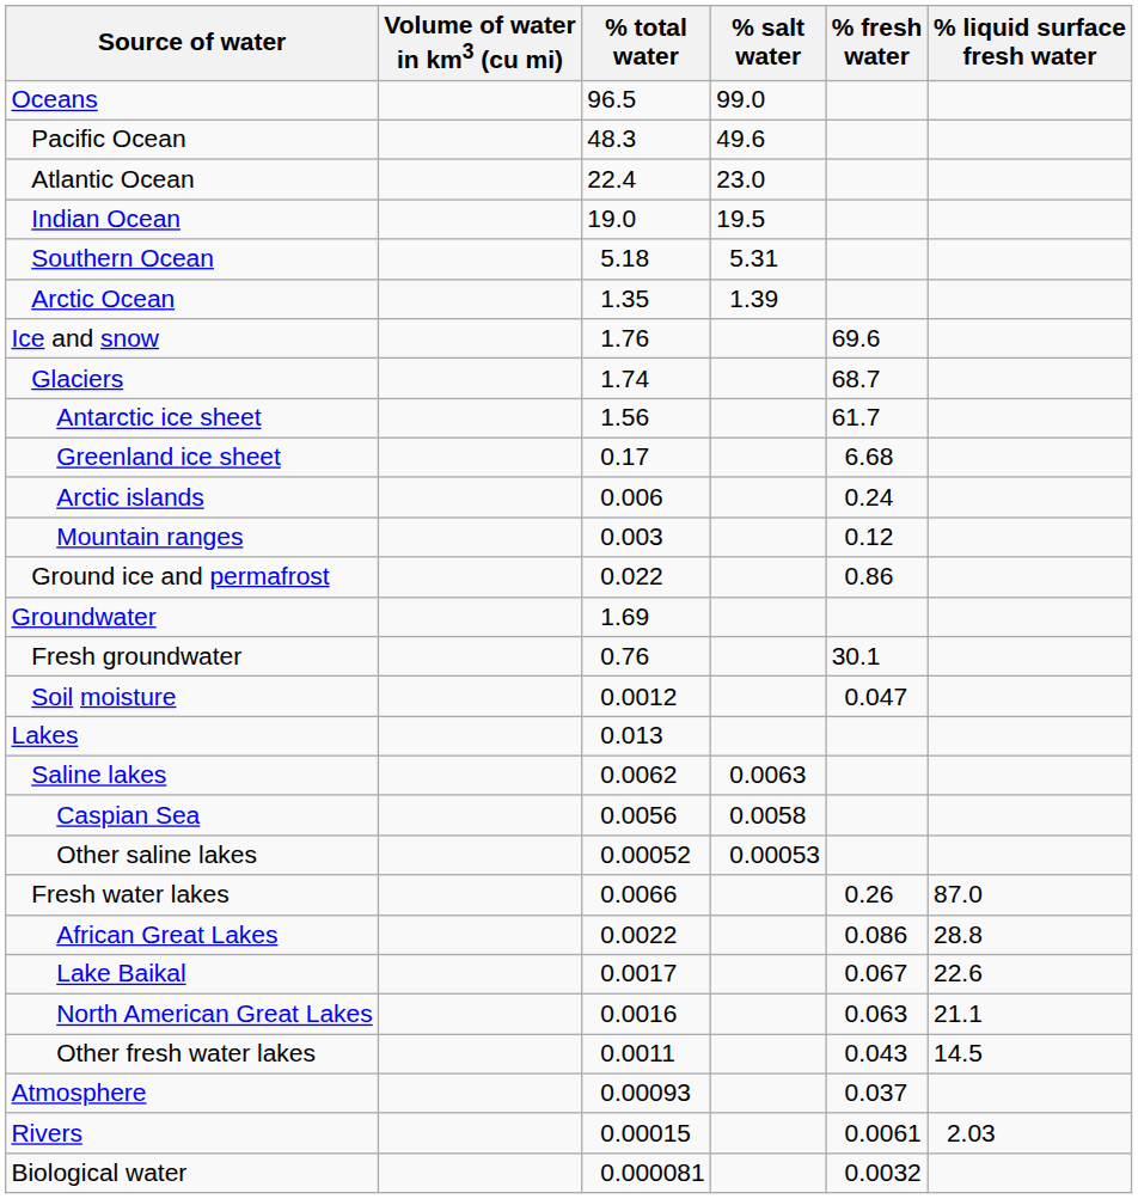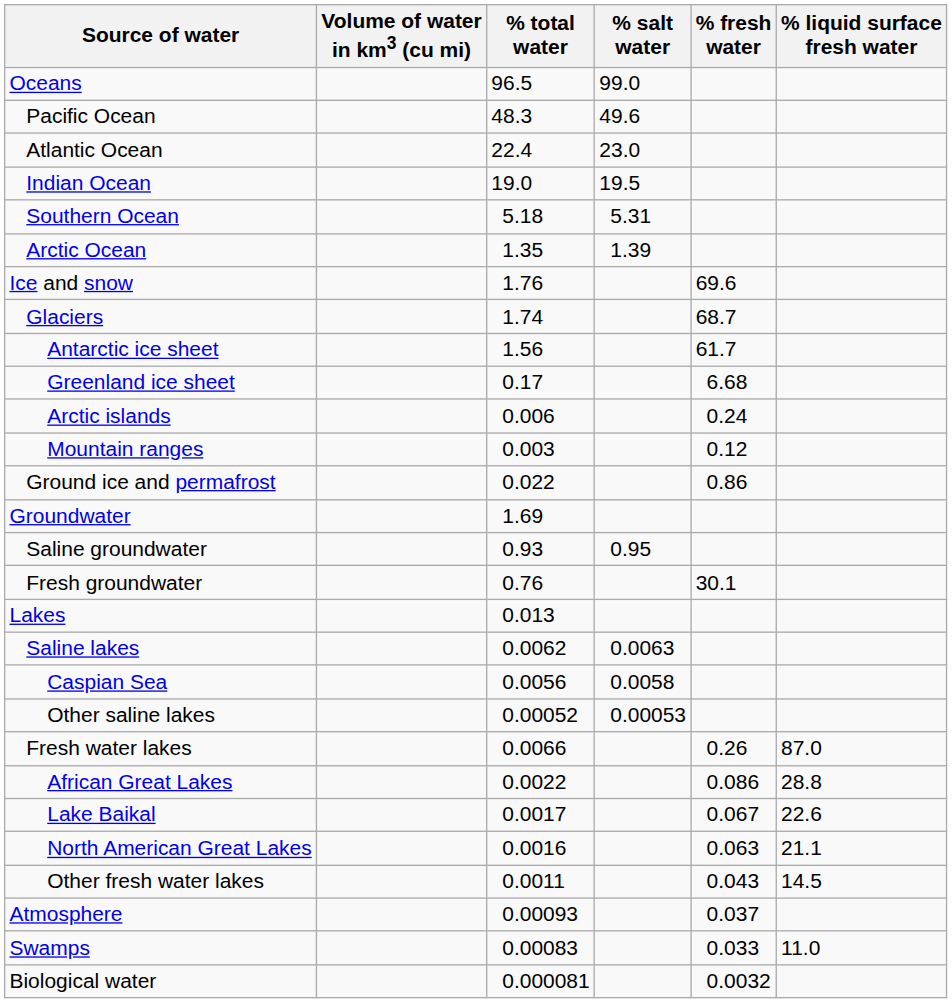+ row: Saline groundwater | 0.93 | 0.95
- row: Soil moisture | 0.0012 | 0.047
+ row: Swamps | 0.00083 | 0.033 | 11.0
- row: Rivers | 0.00015 | 0.0061 | 2.03
